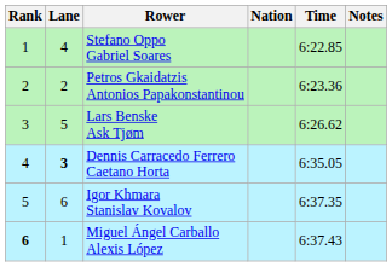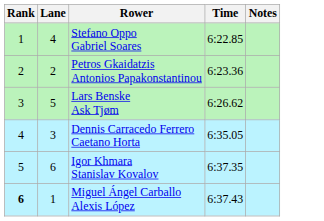- column: Nation
Dennis Carracedo Ferrero Caetano Horta | Lane: bold -> normal
